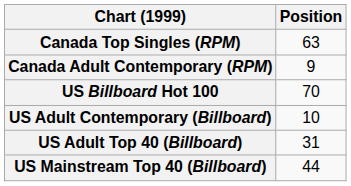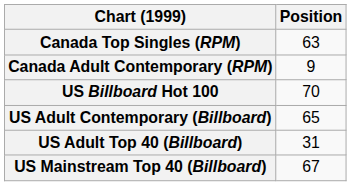US Adult Contemporary (Billboard) | Position: 10 -> 65
US Mainstream Top 40 (Billboard) | Position: 44 -> 67
